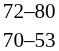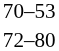rows swapped: 70–53 <-> 72–80
